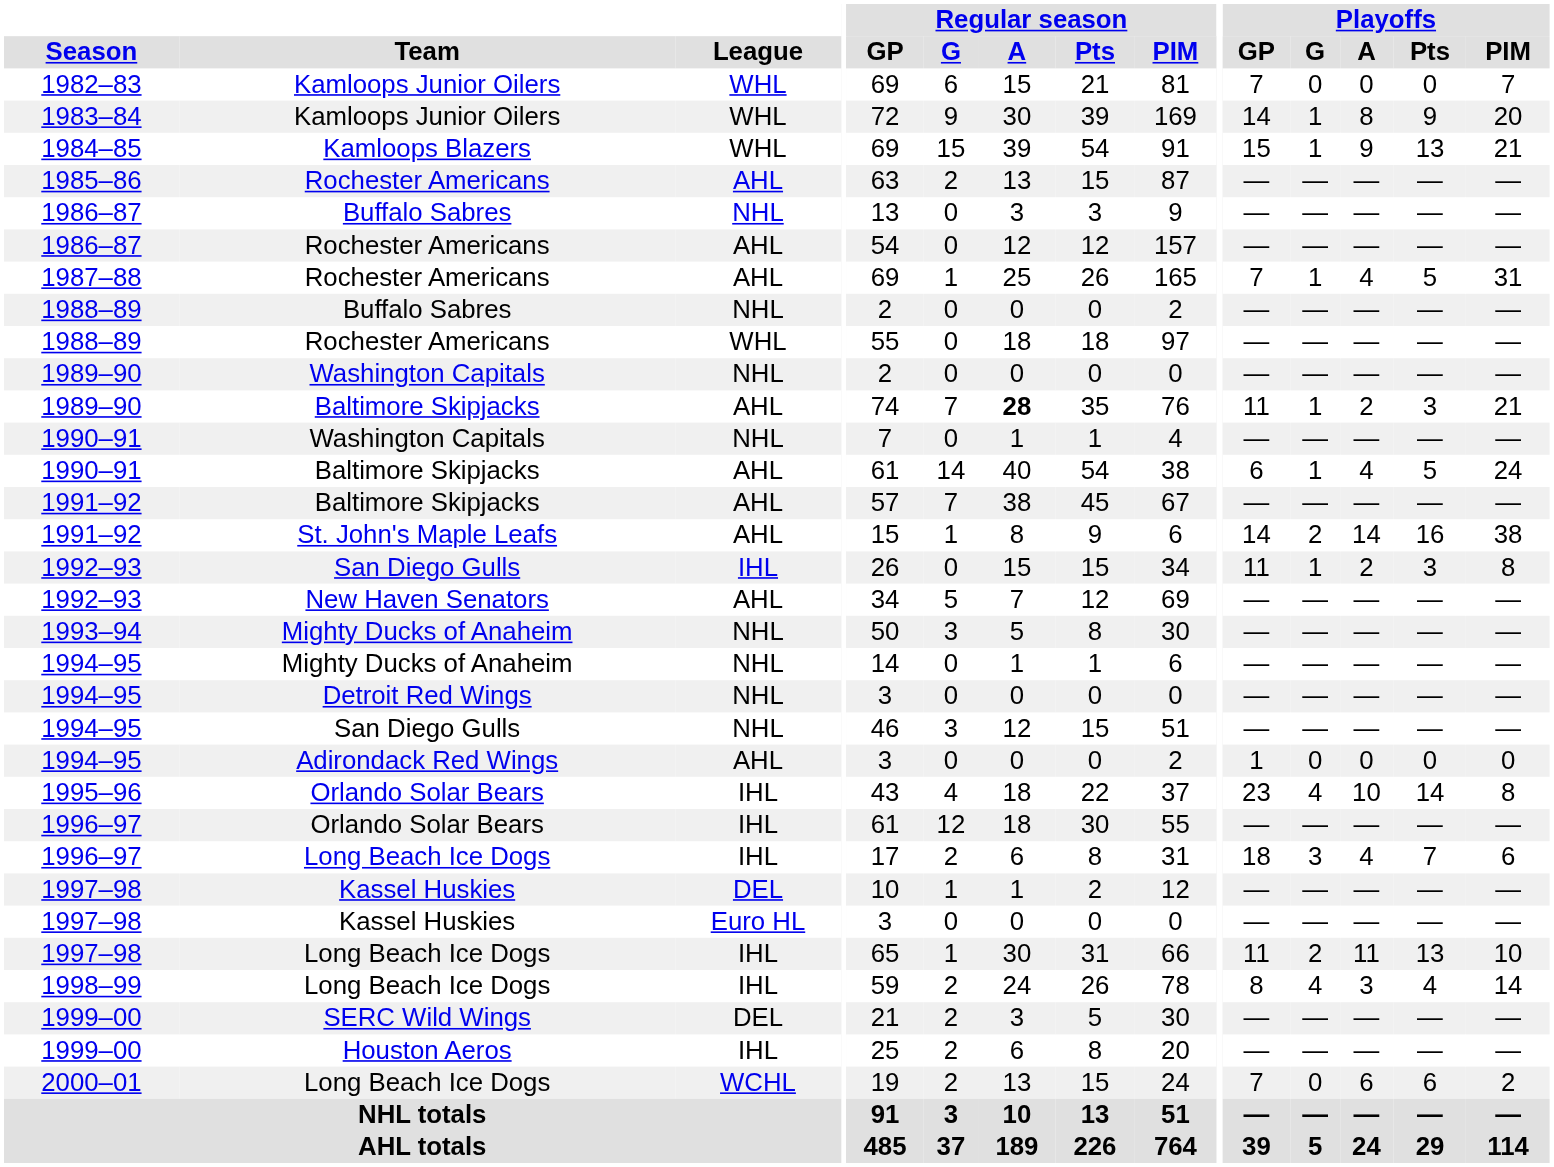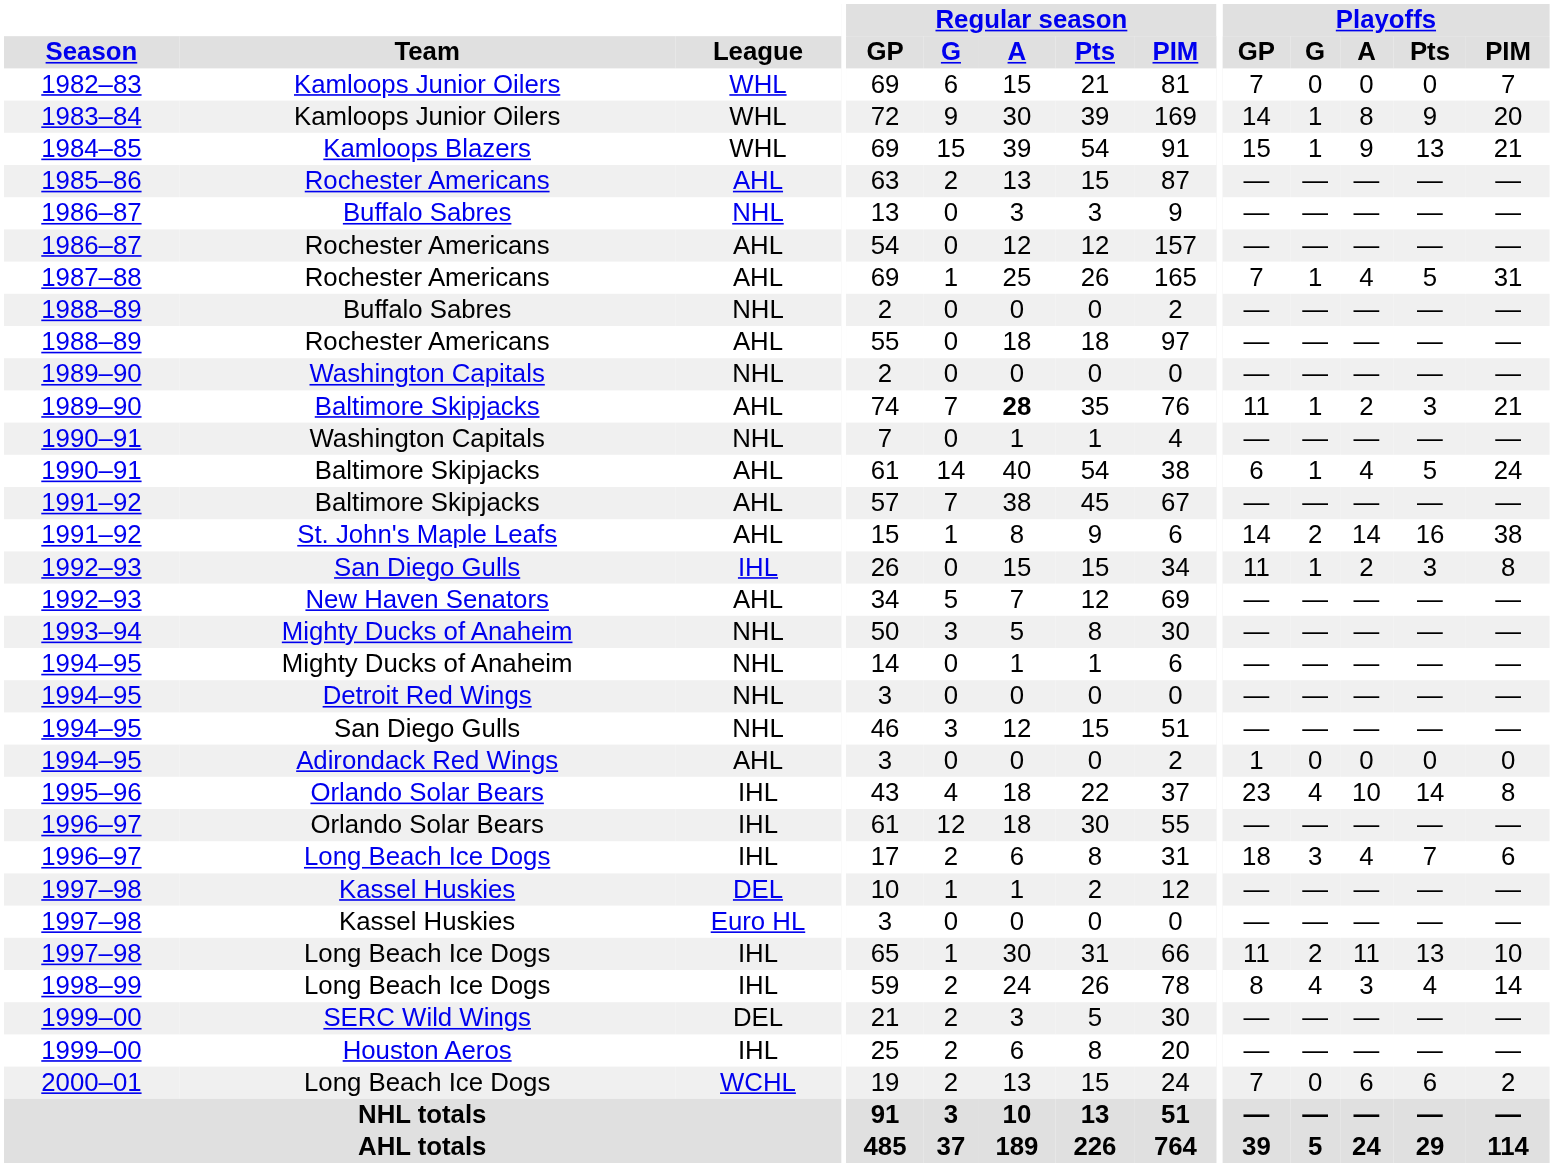1988–89 / Rochester Americans | League: WHL -> AHL
